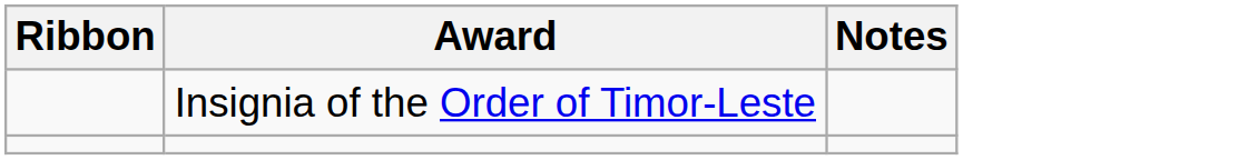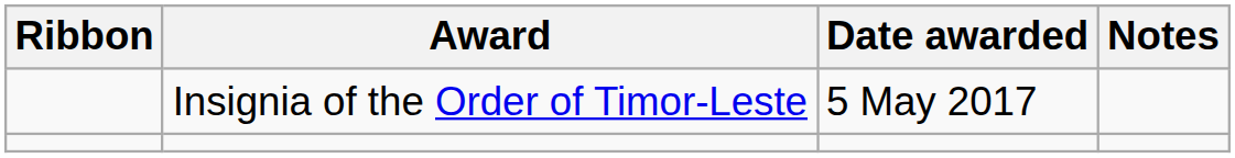+ column: Date awarded | 5 May 2017
